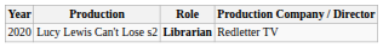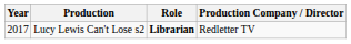Lucy Lewis Can't Lose s2 | Year: 2020 -> 2017
